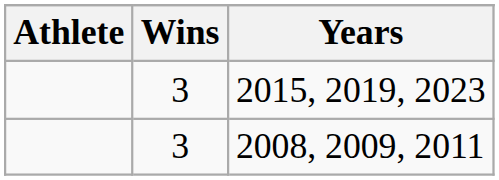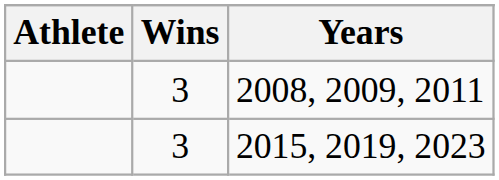rows swapped: 2008, 2009, 2011 <-> 2015, 2019, 2023
